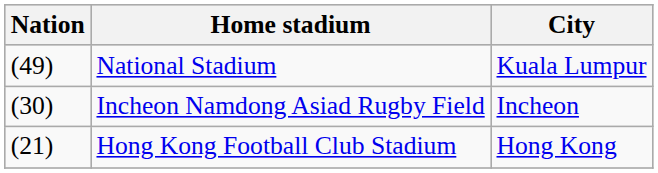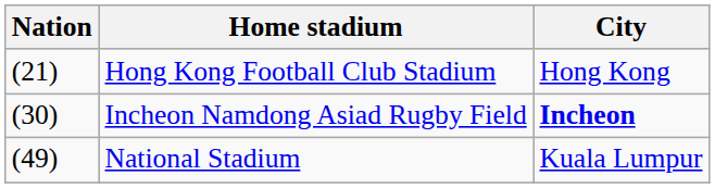rows swapped: Hong Kong Football Club Stadium <-> National Stadium
Incheon Namdong Asiad Rugby Field | City: normal -> bold
